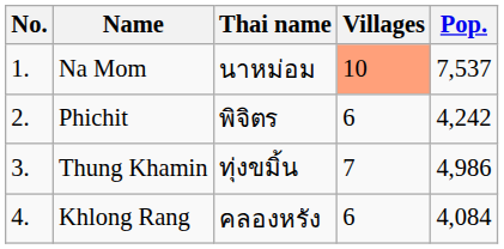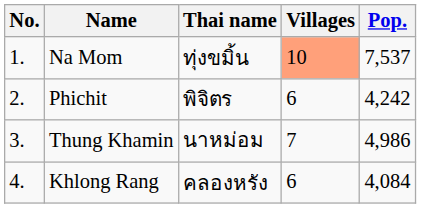Na Mom | Thai name: นาหม่อม -> ทุ่งขมิ้น
Thung Khamin | Thai name: ทุ่งขมิ้น -> นาหม่อม
